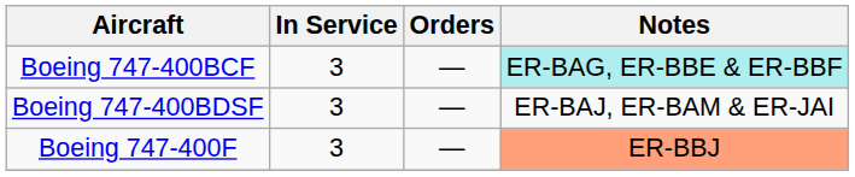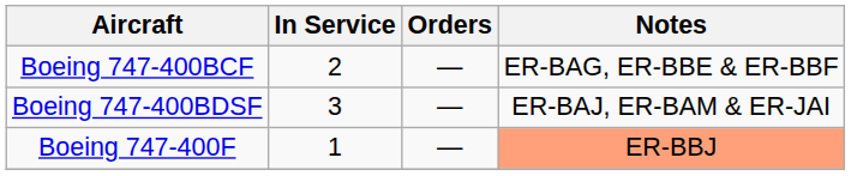Boeing 747-400BCF | In Service: 3 -> 2
Boeing 747-400BCF | Notes: paleturquoise background -> no background
Boeing 747-400F | In Service: 3 -> 1
